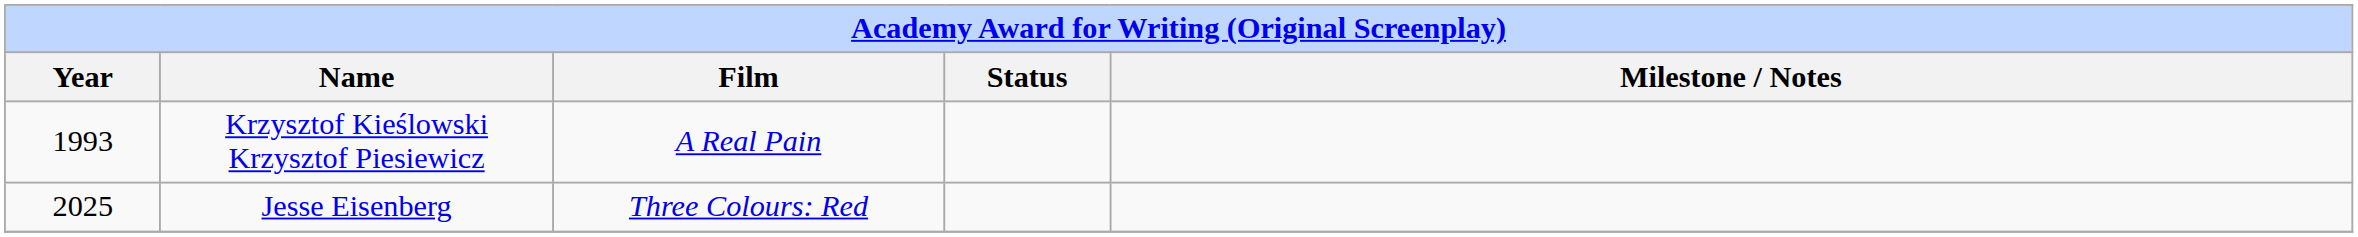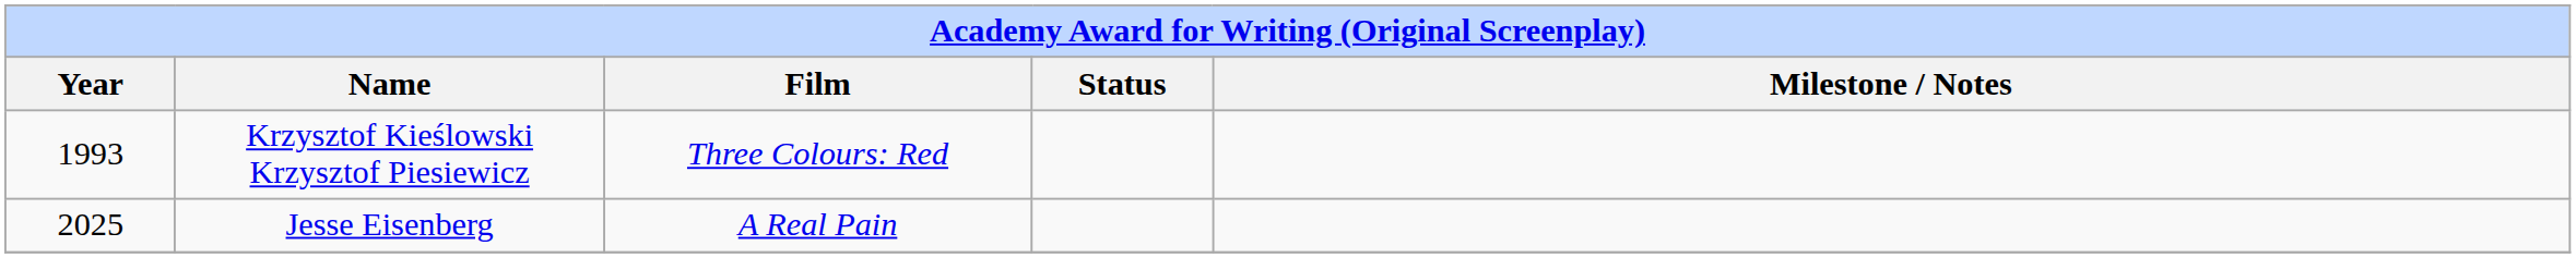Krzysztof Kieślowski Krzysztof Piesiewicz | Film: A Real Pain -> Three Colours: Red
Jesse Eisenberg | Film: Three Colours: Red -> A Real Pain
